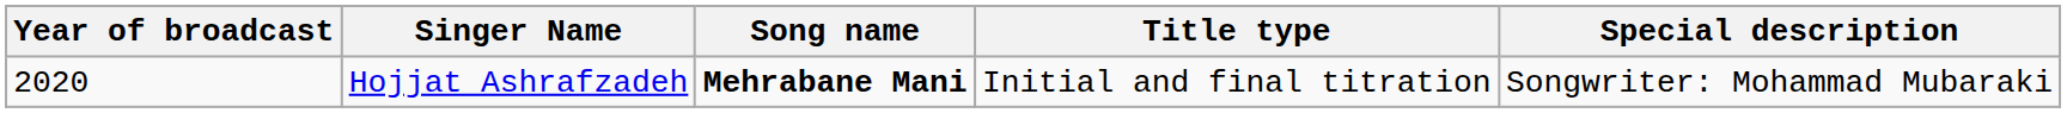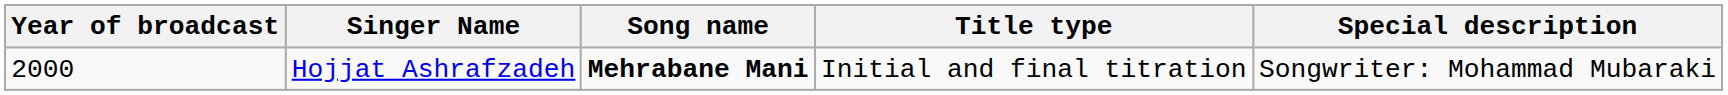Hojjat Ashrafzadeh | Year of broadcast: 2020 -> 2000
